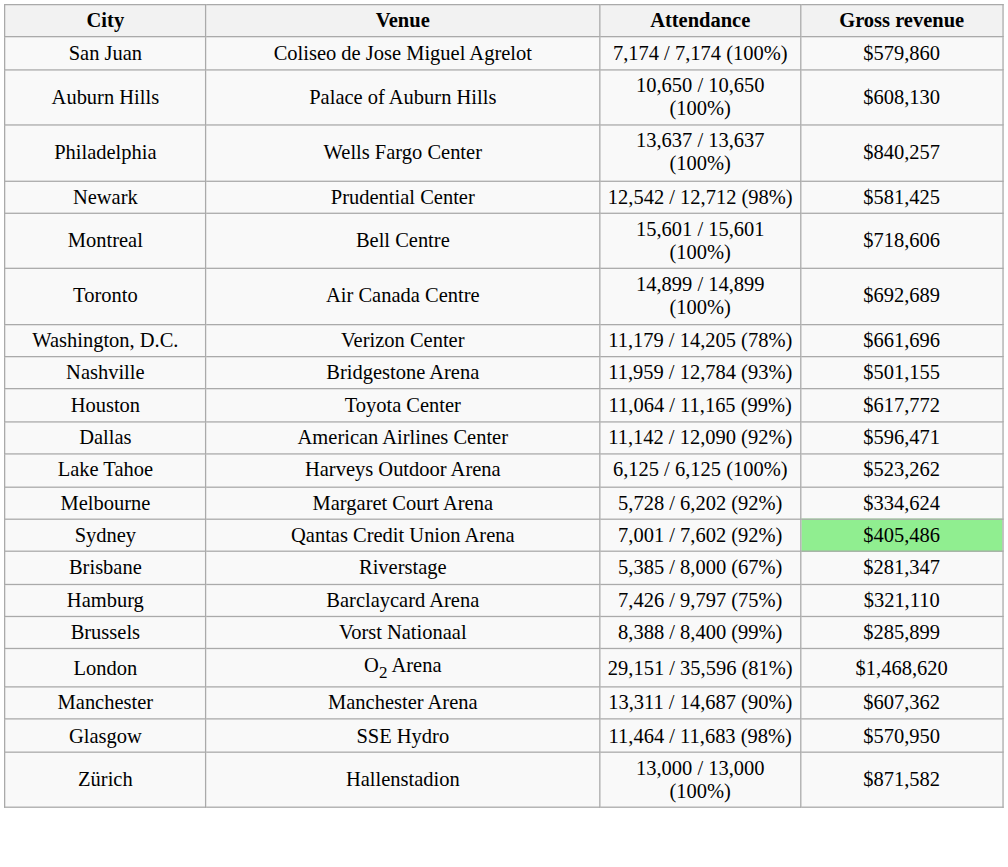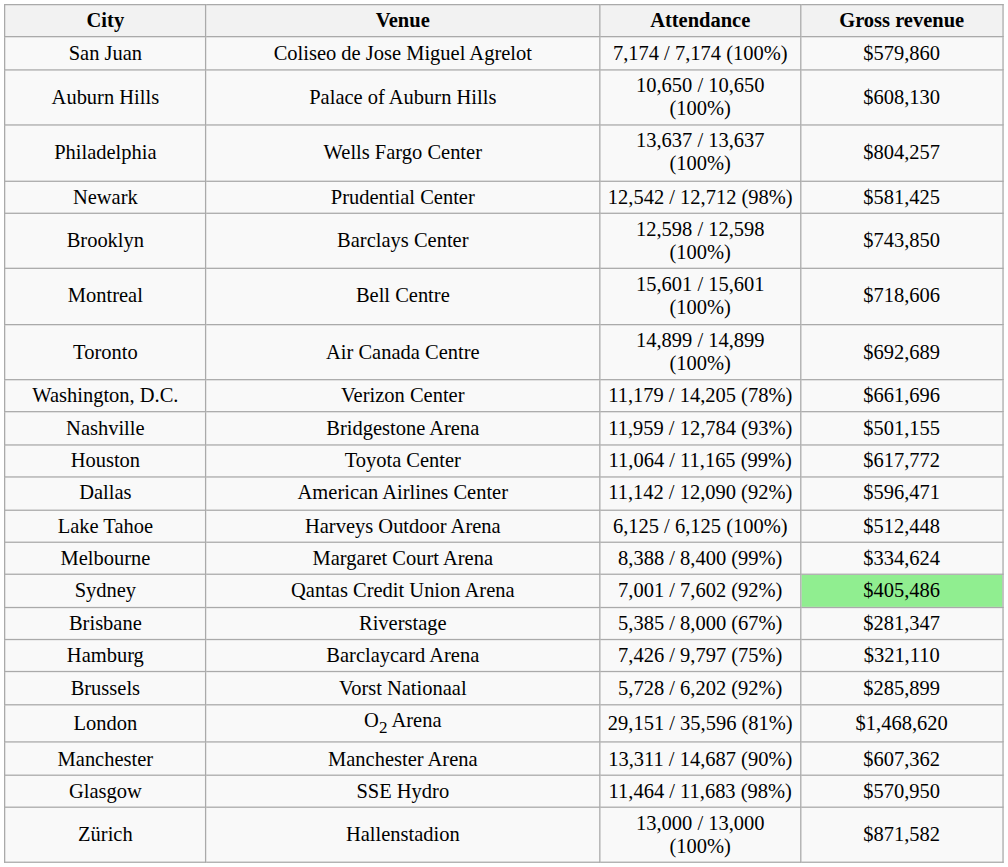Philadelphia | Gross revenue: $840,257 -> $804,257
+ row: Brooklyn | Barclays Center | 12,598 / 12,598 (100%) | $743,850
Lake Tahoe | Gross revenue: $523,262 -> $512,448
Melbourne | Attendance: 5,728 / 6,202 (92%) -> 8,388 / 8,400 (99%)
Brussels | Attendance: 8,388 / 8,400 (99%) -> 5,728 / 6,202 (92%)
